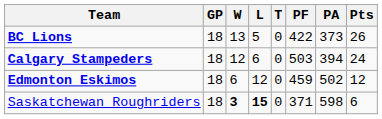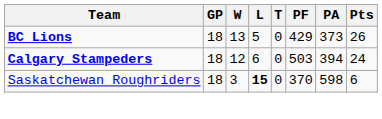BC Lions | PF: 422 -> 429
- row: Edmonton Eskimos | 18 | 6 | 12 | 0 | 459 | 502 | 12
Saskatchewan Roughriders | W: bold -> normal
Saskatchewan Roughriders | PF: 371 -> 370
